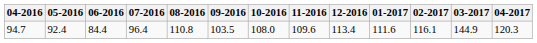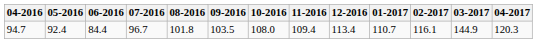94.7 | 07-2016: 96.4 -> 96.7
94.7 | 08-2016: 110.8 -> 101.8
94.7 | 11-2016: 109.6 -> 109.4
94.7 | 01-2017: 111.6 -> 110.7
